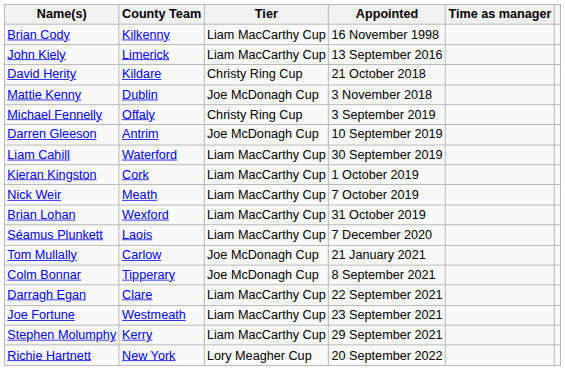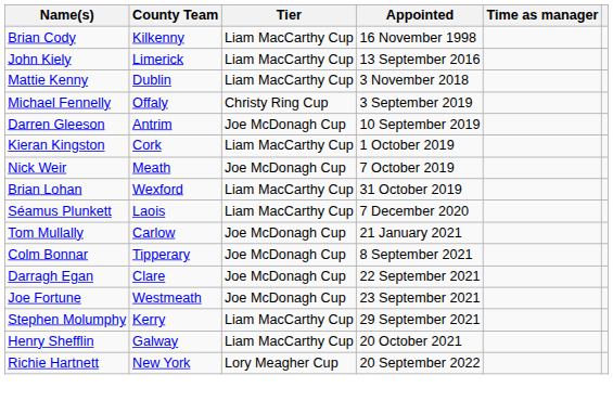- row: David Herity | Kildare | Christy Ring Cup | 21 October 2018
Mattie Kenny | Tier: Joe McDonagh Cup -> Liam MacCarthy Cup
- row: Liam Cahill | Waterford | Liam MacCarthy Cup | 30 September 2019
Nick Weir | Tier: Liam MacCarthy Cup -> Joe McDonagh Cup
Darragh Egan | Tier: Liam MacCarthy Cup -> Joe McDonagh Cup
Joe Fortune | Tier: Liam MacCarthy Cup -> Joe McDonagh Cup
+ row: Henry Shefflin | Galway | Liam MacCarthy Cup | 20 October 2021
